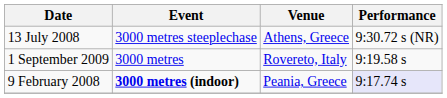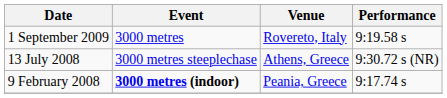rows swapped: 13 July 2008 <-> 1 September 2009
9 February 2008 | Performance: lavender background -> no background
